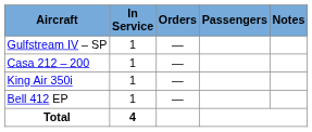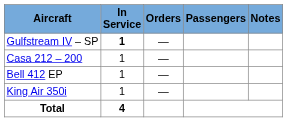Gulfstream IV – SP | In Service: normal -> bold
rows swapped: King Air 350i <-> Bell 412 EP
